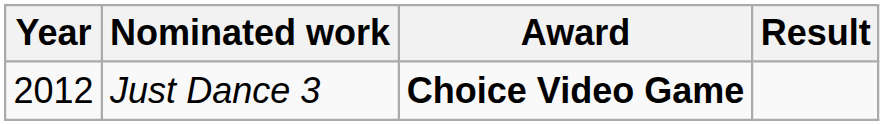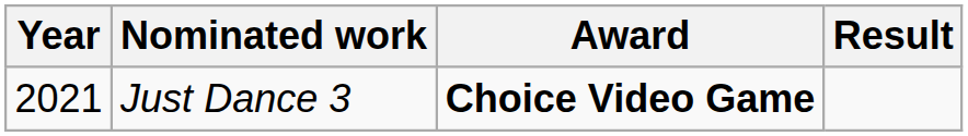Just Dance 3 | Year: 2012 -> 2021
